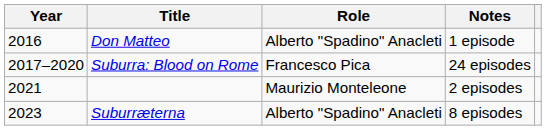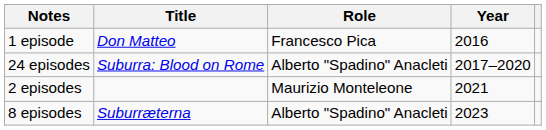columns swapped: Year <-> Notes
Don Matteo | Role: Alberto "Spadino" Anacleti -> Francesco Pica
Suburra: Blood on Rome | Role: Francesco Pica -> Alberto "Spadino" Anacleti
